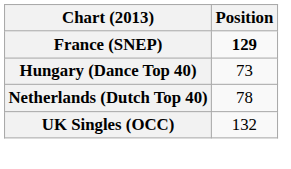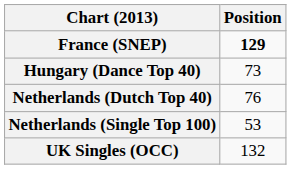Netherlands (Dutch Top 40) | Position: 78 -> 76
+ row: Netherlands (Single Top 100) | 53
